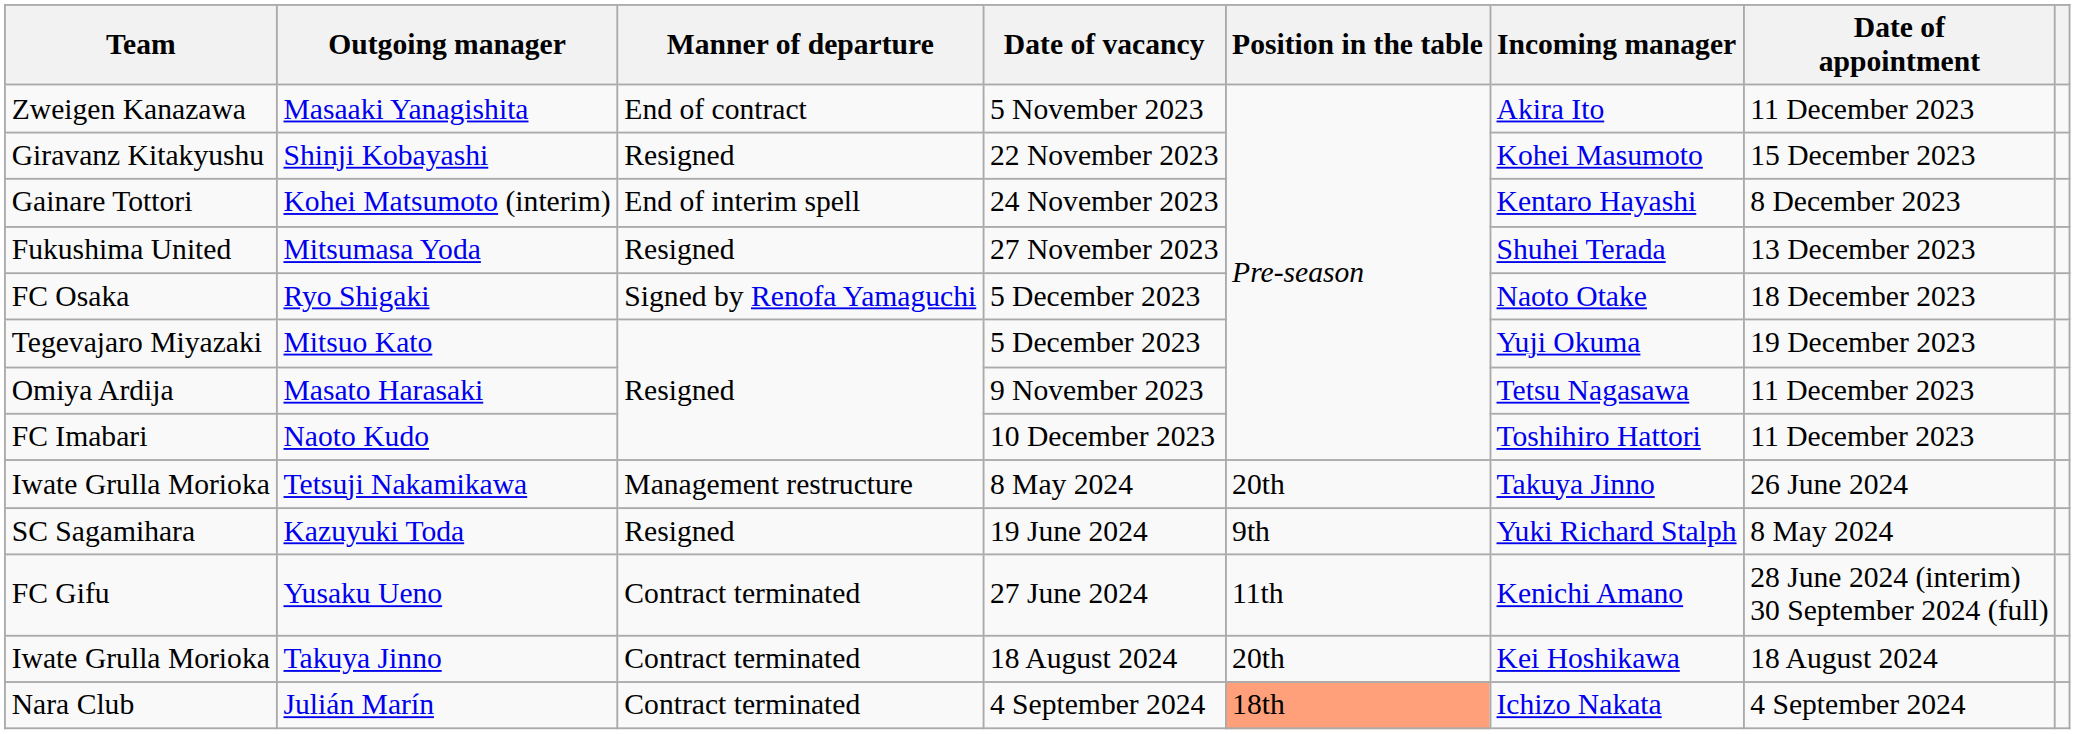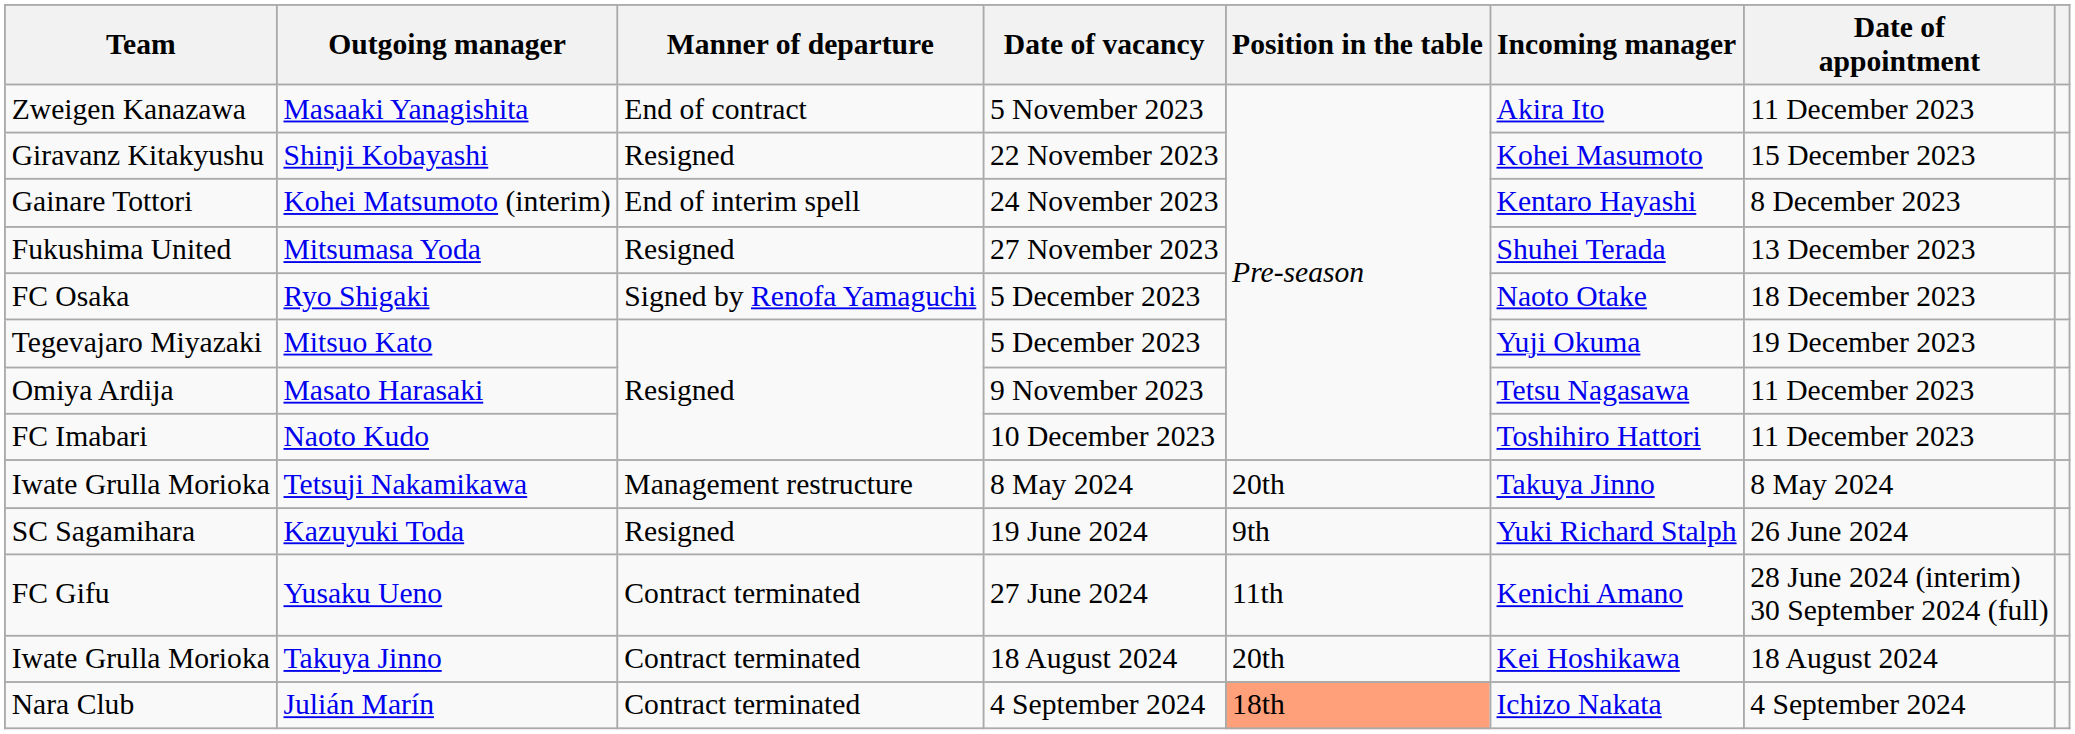Tetsuji Nakamikawa | Date of appointment: 26 June 2024 -> 8 May 2024
Kazuyuki Toda | Date of appointment: 8 May 2024 -> 26 June 2024
